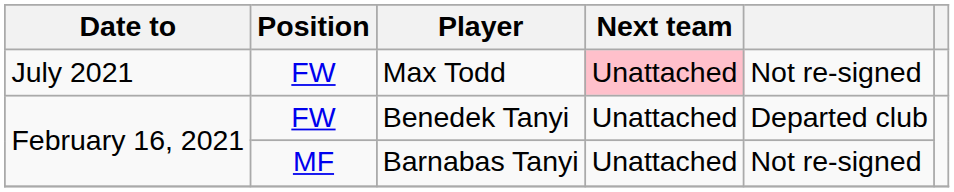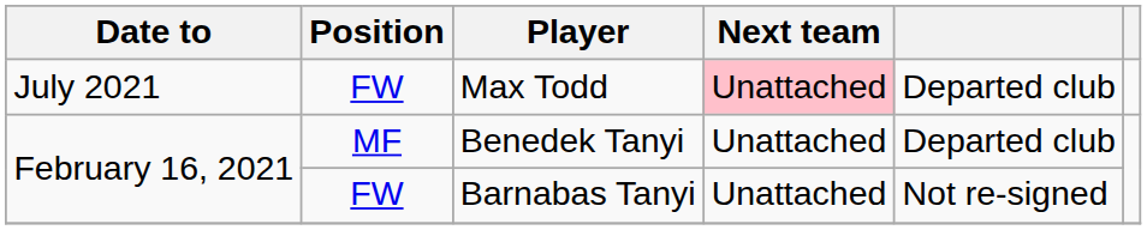Max Todd | column 5: Not re-signed -> Departed club
Benedek Tanyi | Position: FW -> MF
Barnabas Tanyi | Position: MF -> FW
